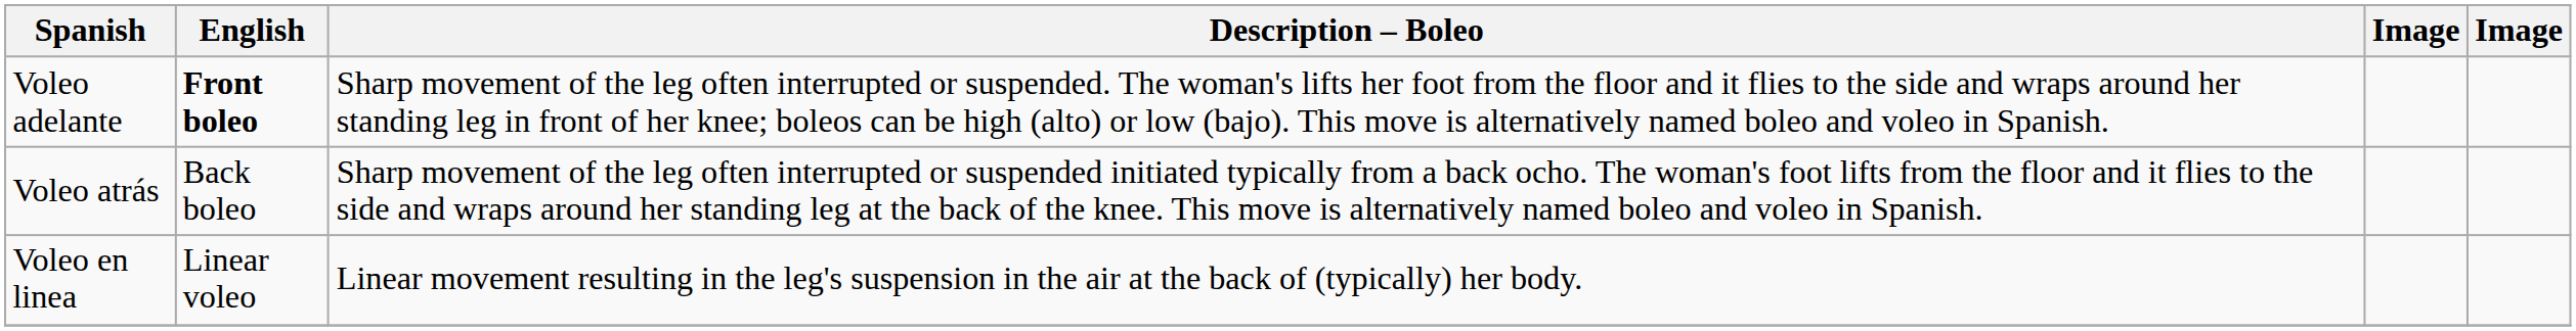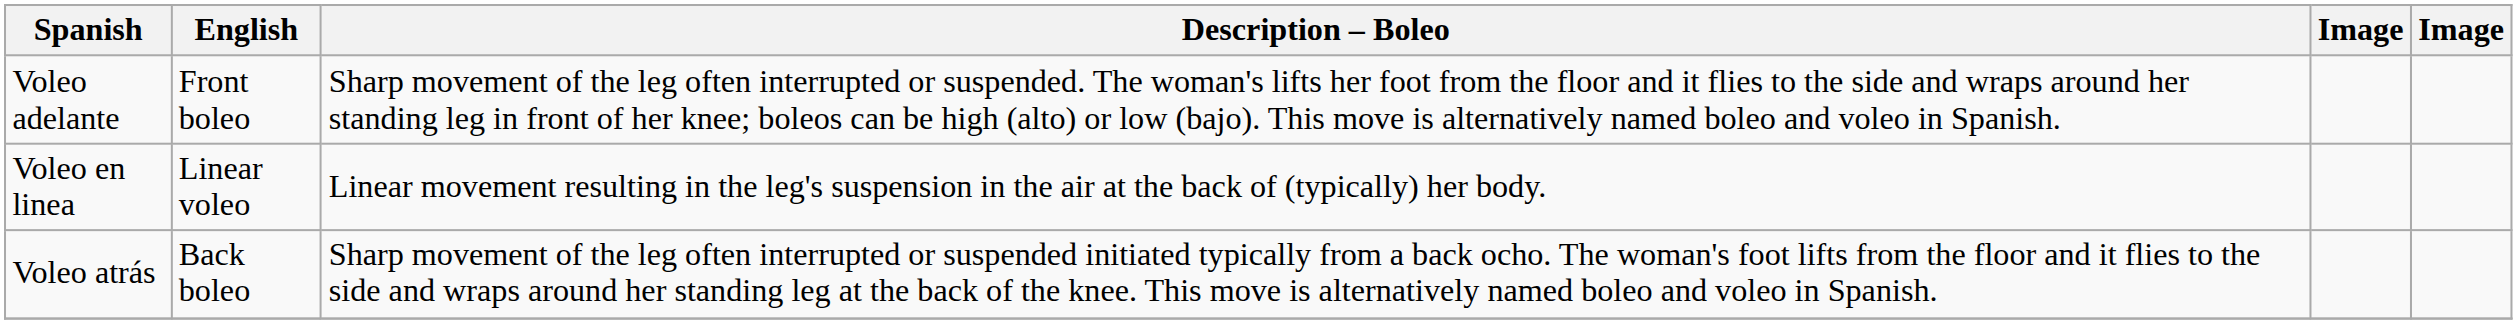Voleo adelante | English: bold -> normal
rows swapped: Voleo atrás <-> Voleo en linea
